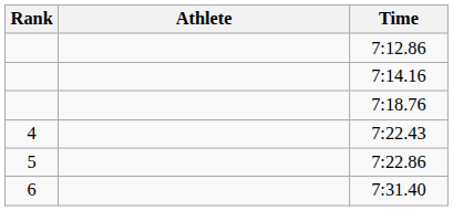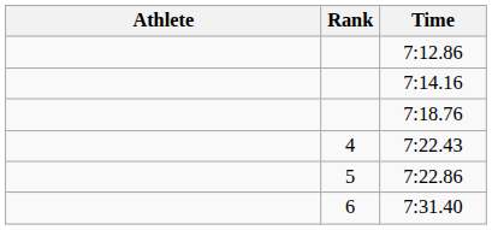columns swapped: Rank <-> Athlete
